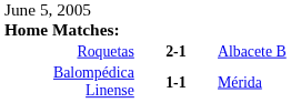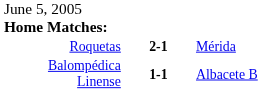Roquetas | column 3: Albacete B -> Mérida
Balompédica Linense | column 3: Mérida -> Albacete B
